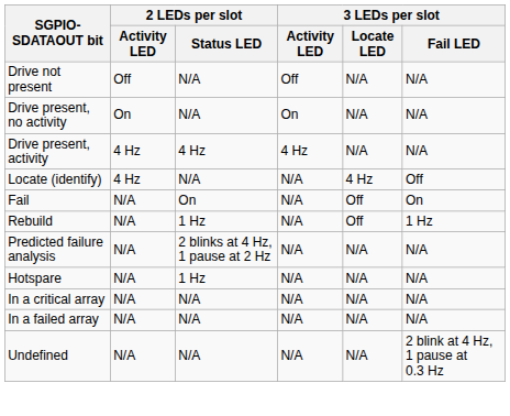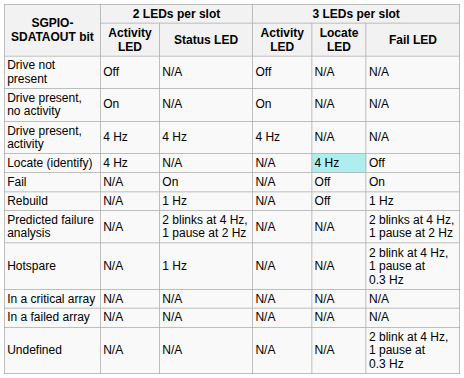Locate (identify) | 3 LEDs per slot / Locate LED: no background -> paleturquoise background
Predicted failure analysis | 3 LEDs per slot / Fail LED: N/A -> 2 blinks at 4 Hz, 1 pause at 2 Hz
Hotspare | 3 LEDs per slot / Fail LED: N/A -> 2 blink at 4 Hz, 1 pause at 0.3 Hz
